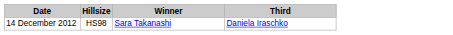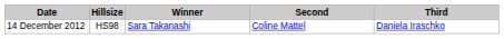+ column: Second | Coline Mattel
